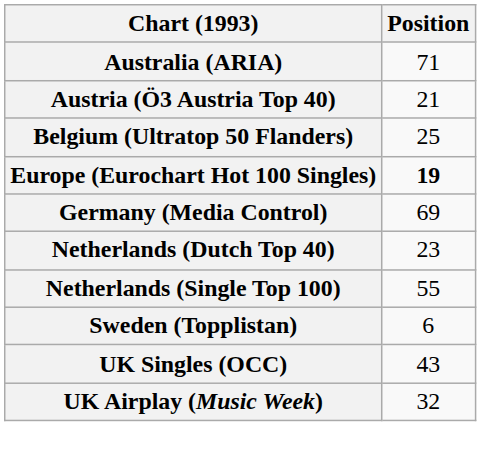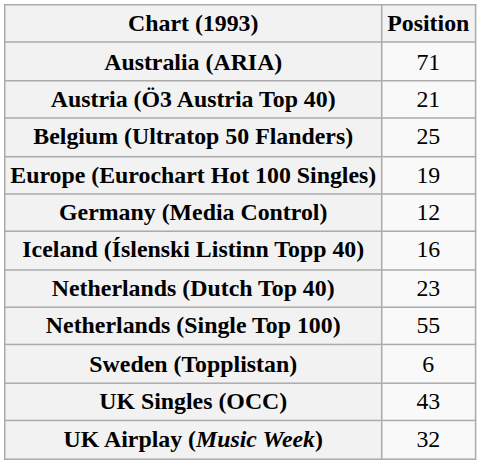Europe (Eurochart Hot 100 Singles) | Position: bold -> normal
Germany (Media Control) | Position: 69 -> 12
+ row: Iceland (Íslenski Listinn Topp 40) | 16
